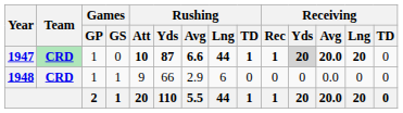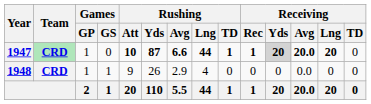1948 | Rushing / Yds: 66 -> 26
1948 | Rushing / Lng: 6 -> 4
